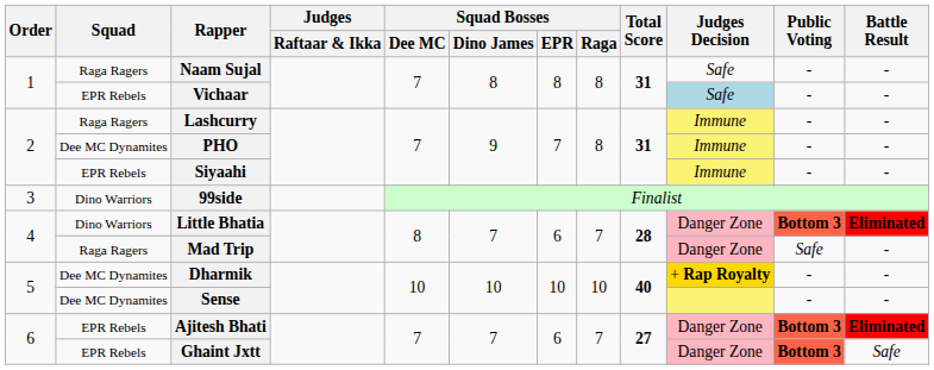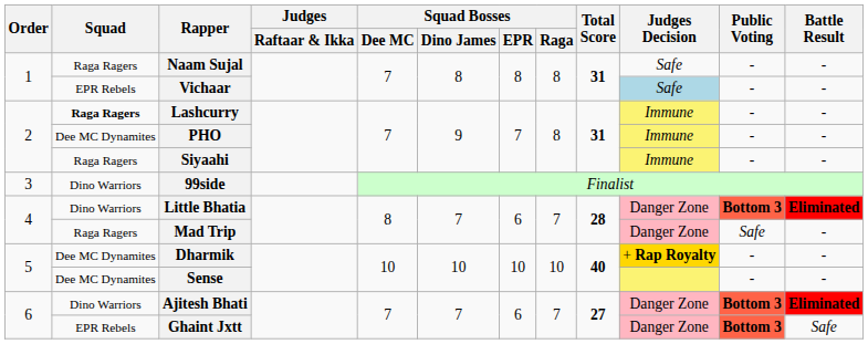Lashcurry | Squad: normal -> bold
Siyaahi | Squad: EPR Rebels -> Raga Ragers
Ajitesh Bhati | Squad: EPR Rebels -> Dino Warriors
